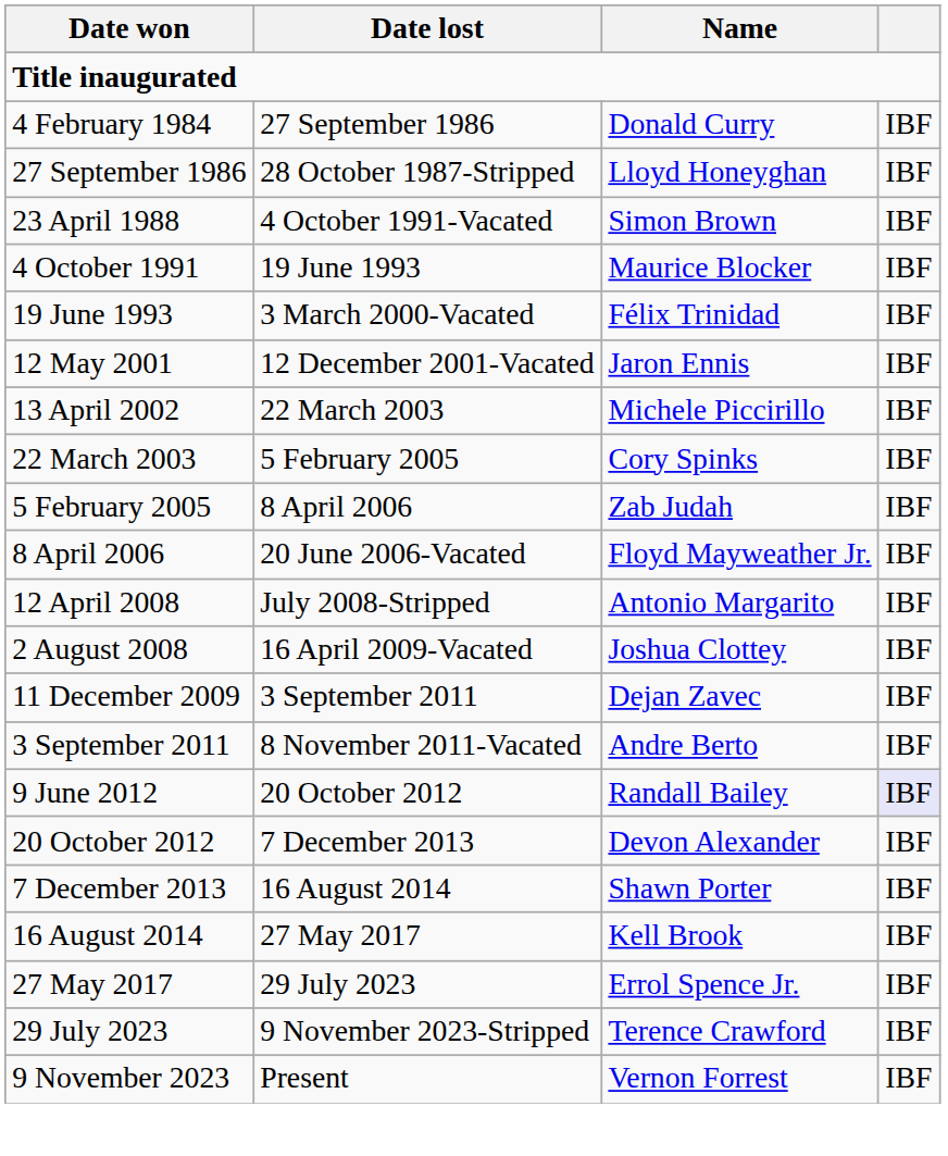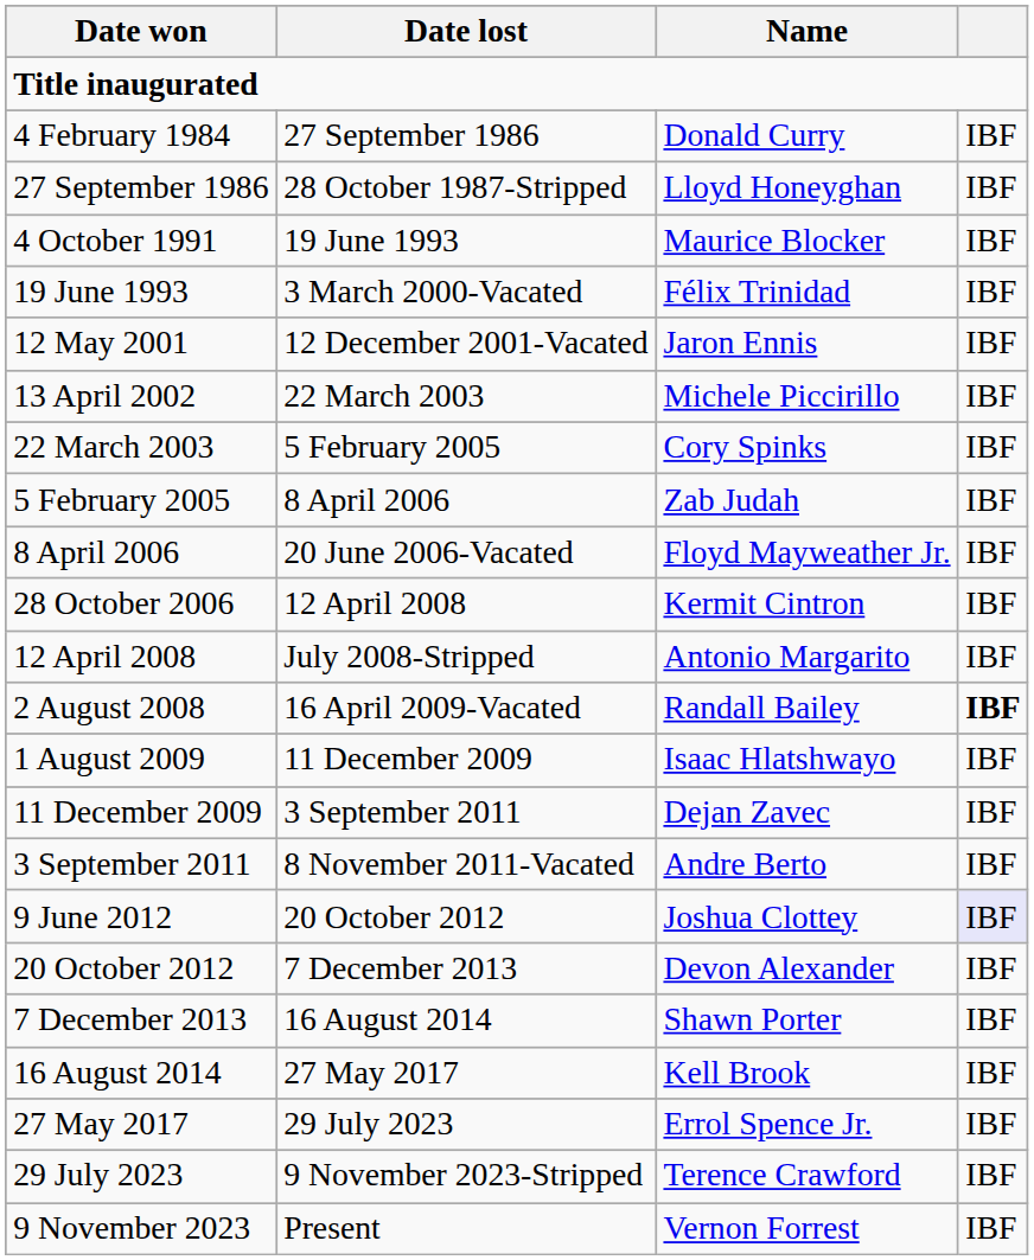- row: 23 April 1988 | 4 October 1991-Vacated | Simon Brown | IBF
+ row: 28 October 2006 | 12 April 2008 | Kermit Cintron | IBF
2 August 2008 | Name: Joshua Clottey -> Randall Bailey
2 August 2008 | column 4: normal -> bold
+ row: 1 August 2009 | 11 December 2009 | Isaac Hlatshwayo | IBF
9 June 2012 | Name: Randall Bailey -> Joshua Clottey
